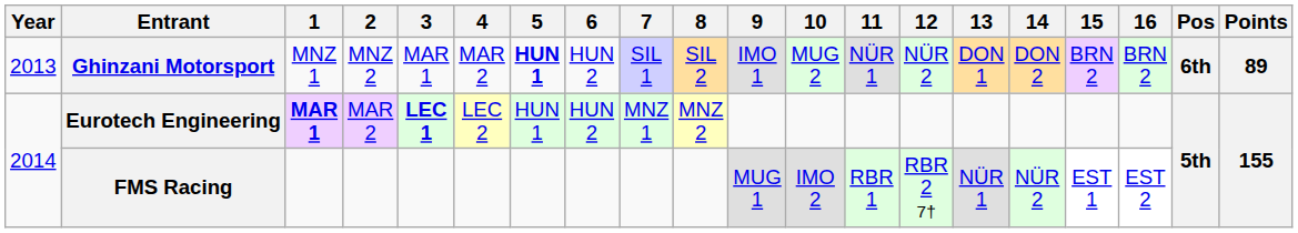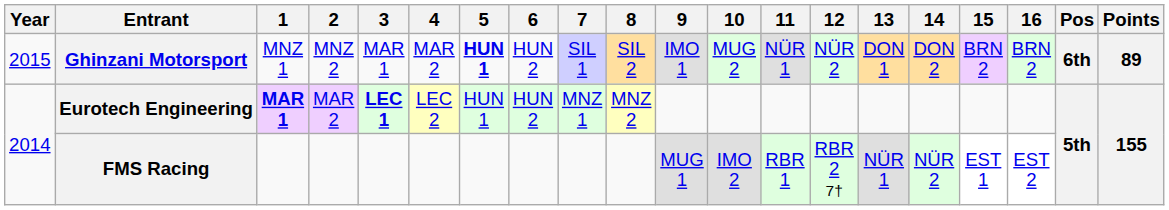Ghinzani Motorsport | Year: 2013 -> 2015
